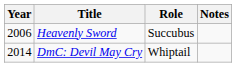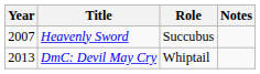Heavenly Sword | Year: 2006 -> 2007
DmC: Devil May Cry | Year: 2014 -> 2013
